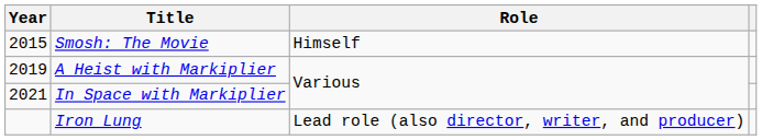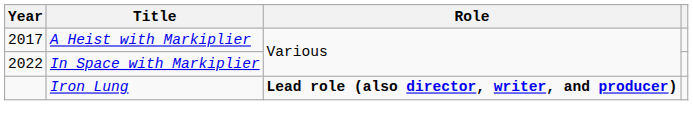- row: 2015 | Smosh: The Movie | Himself
A Heist with Markiplier | Year: 2019 -> 2017
In Space with Markiplier | Year: 2021 -> 2022
Iron Lung | Role: normal -> bold
